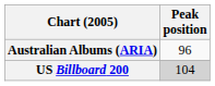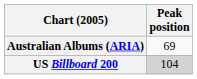Australian Albums (ARIA) | Peak position: 96 -> 69
